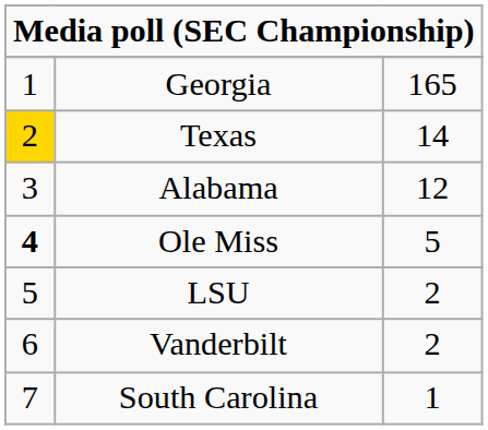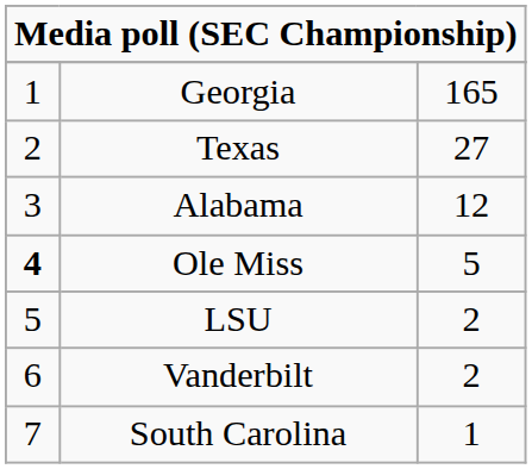Texas | column 1: gold background -> no background
Texas | column 3: 14 -> 27
